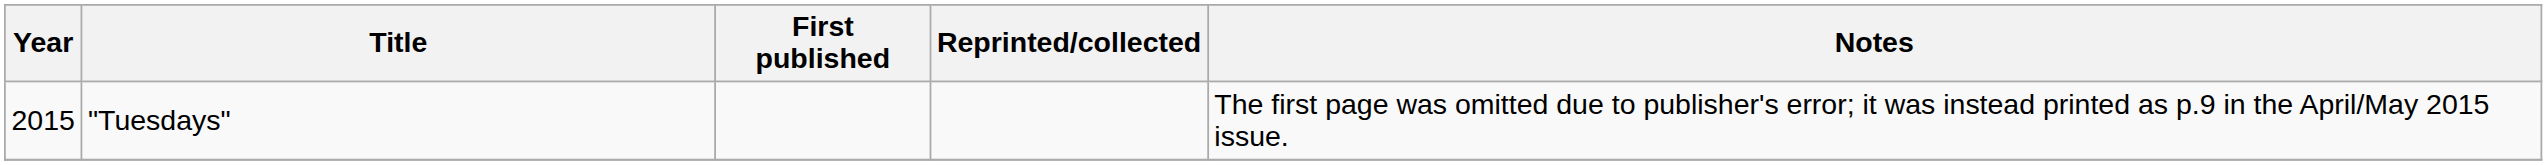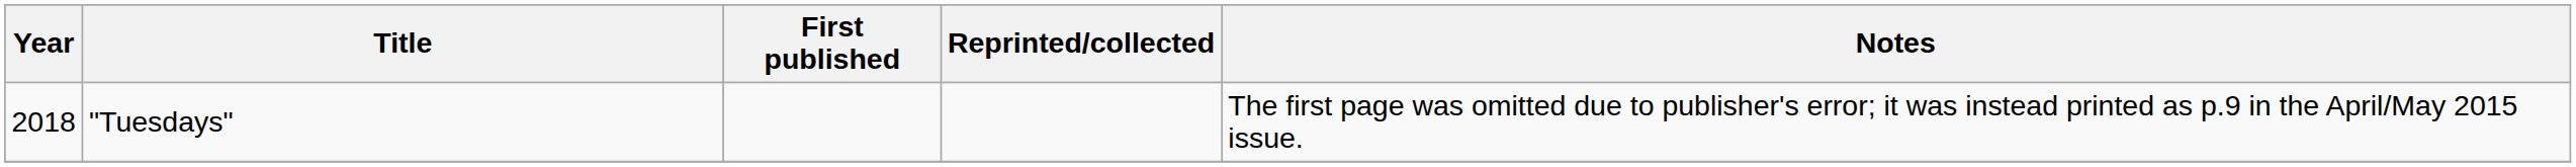"Tuesdays" | Year: 2015 -> 2018
